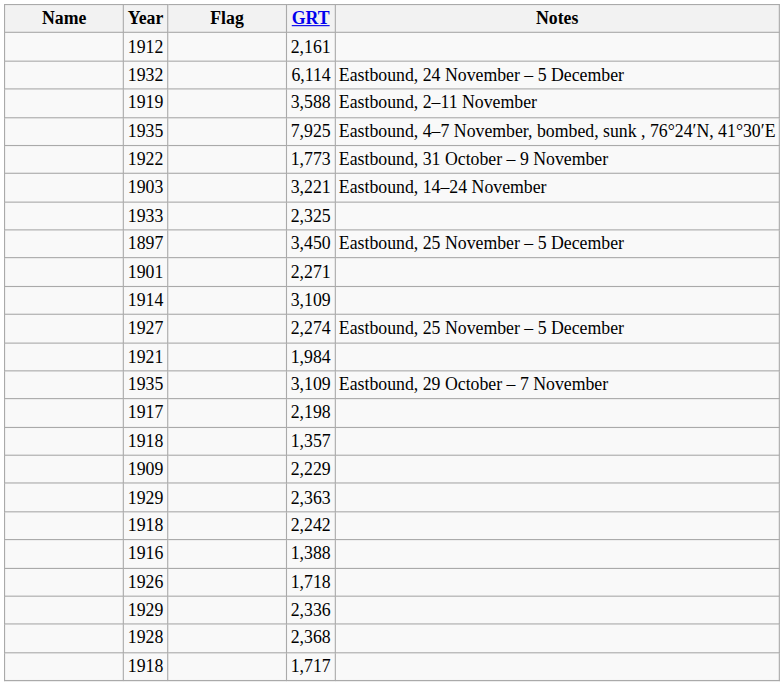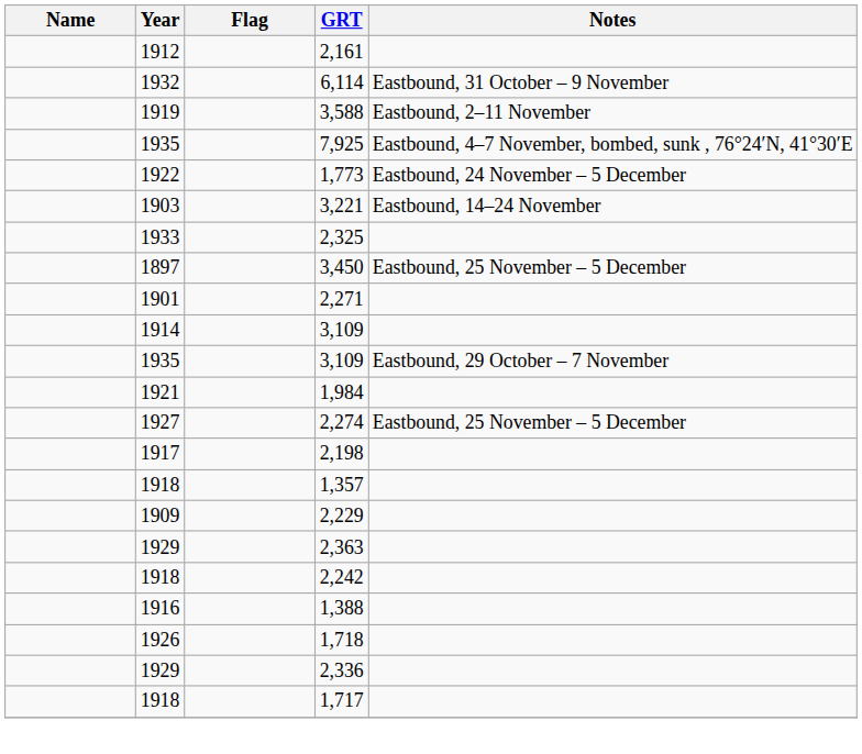6,114 | Notes: Eastbound, 24 November – 5 December -> Eastbound, 31 October – 9 November
1,773 | Notes: Eastbound, 31 October – 9 November -> Eastbound, 24 November – 5 December
rows swapped: 2,274 <-> 1935 / 3,109
- row: 1928 | 2,368
